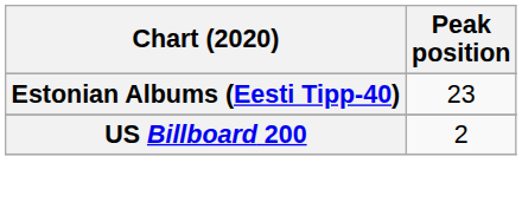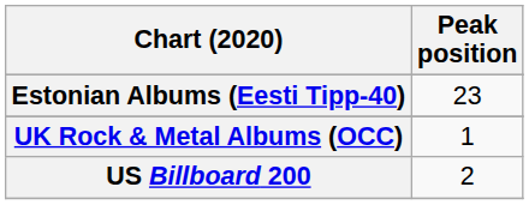+ row: UK Rock & Metal Albums (OCC) | 1
